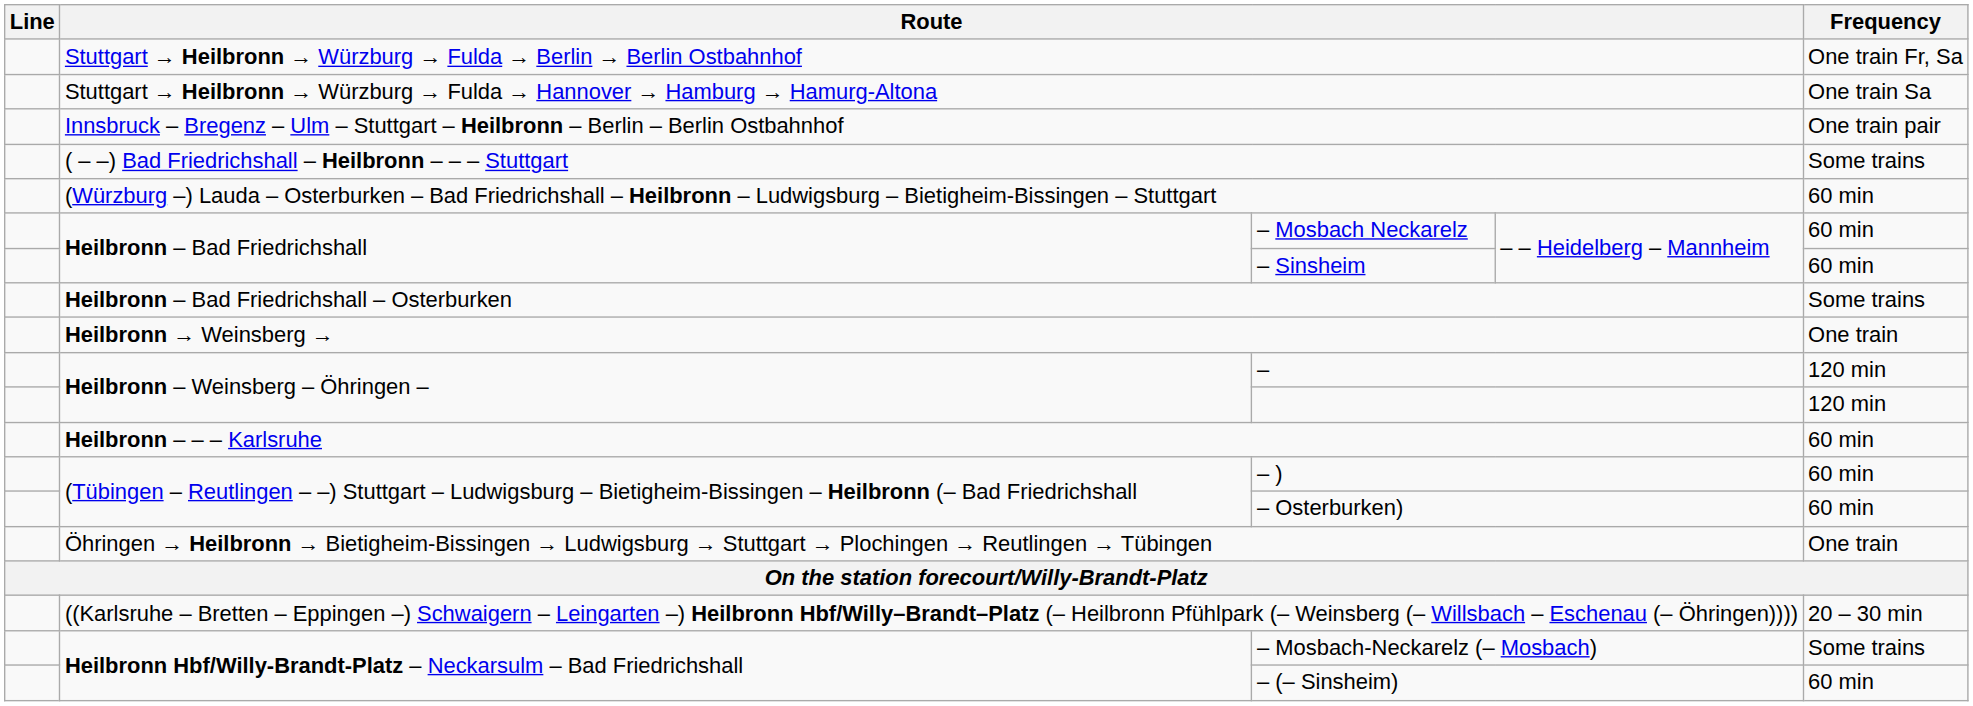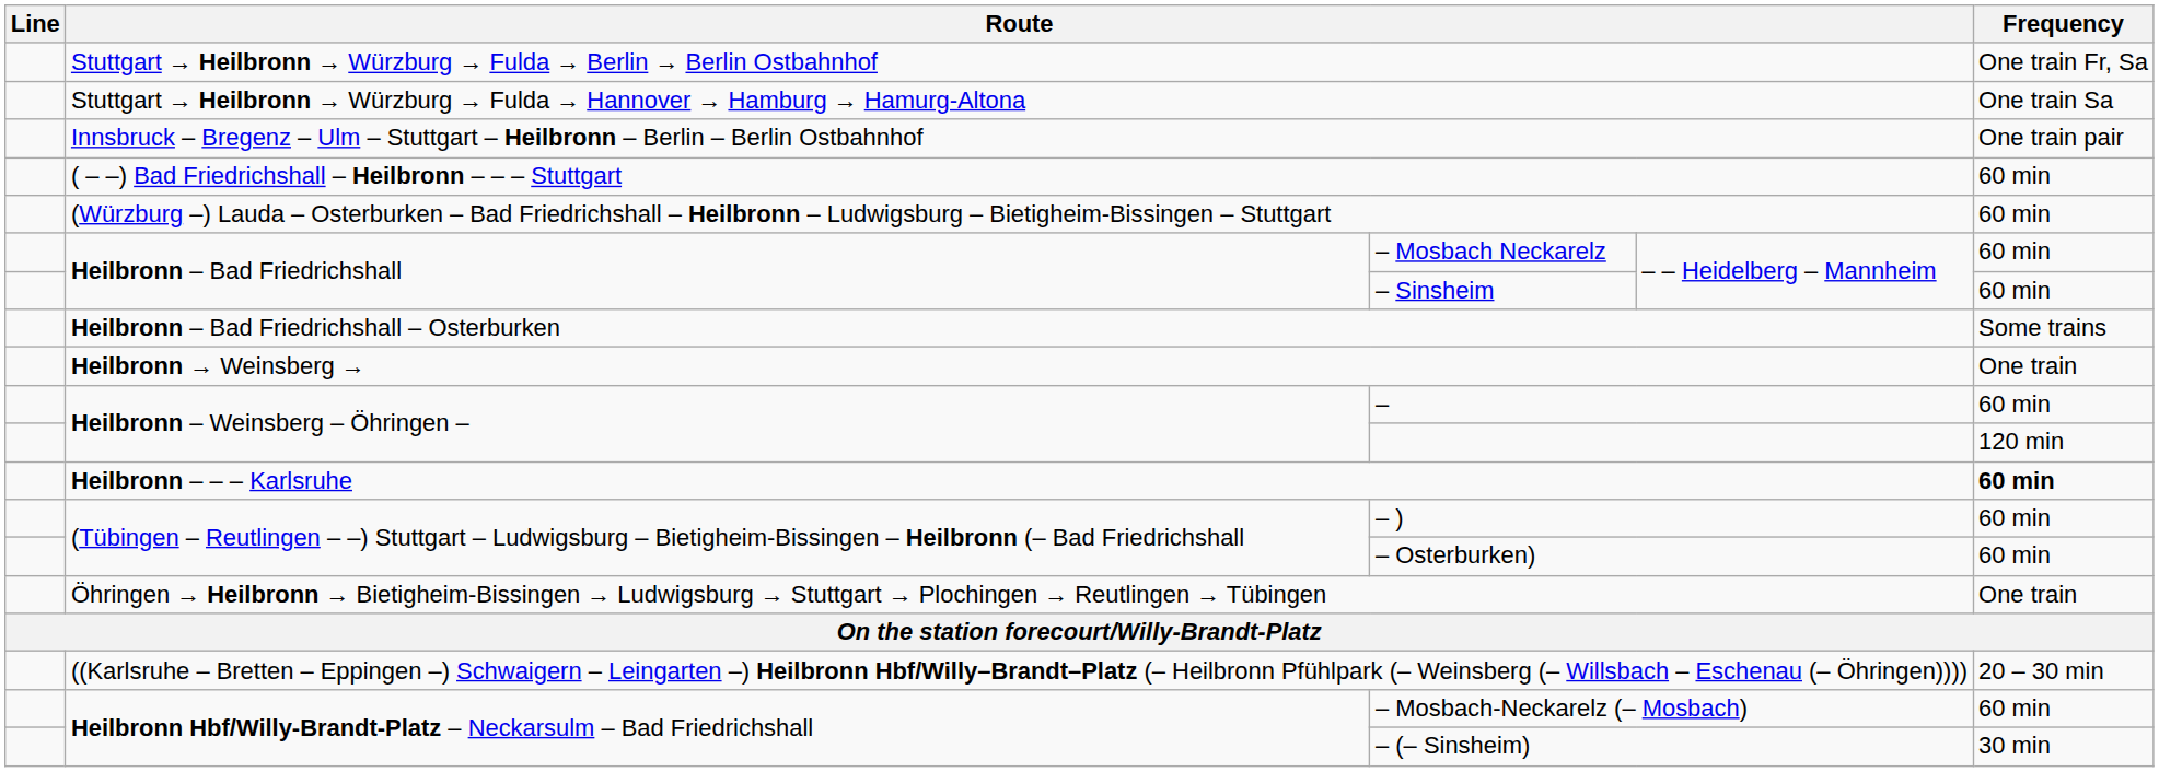( – –) Bad Friedrichshall – Heilbronn – – – Stuttgart | Frequency: Some trains -> 60 min
– | Frequency: 120 min -> 60 min
Heilbronn – – – Karlsruhe | Frequency: normal -> bold
– Mosbach-Neckarelz (– Mosbach) | Frequency: Some trains -> 60 min
– (– Sinsheim) | Frequency: 60 min -> 30 min
